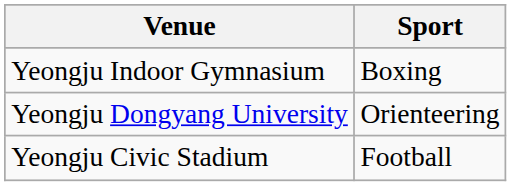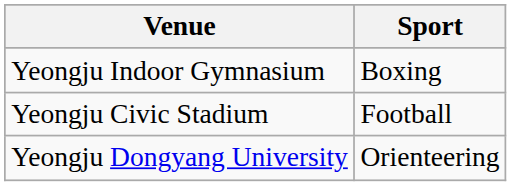rows swapped: Yeongju Dongyang University <-> Yeongju Civic Stadium
